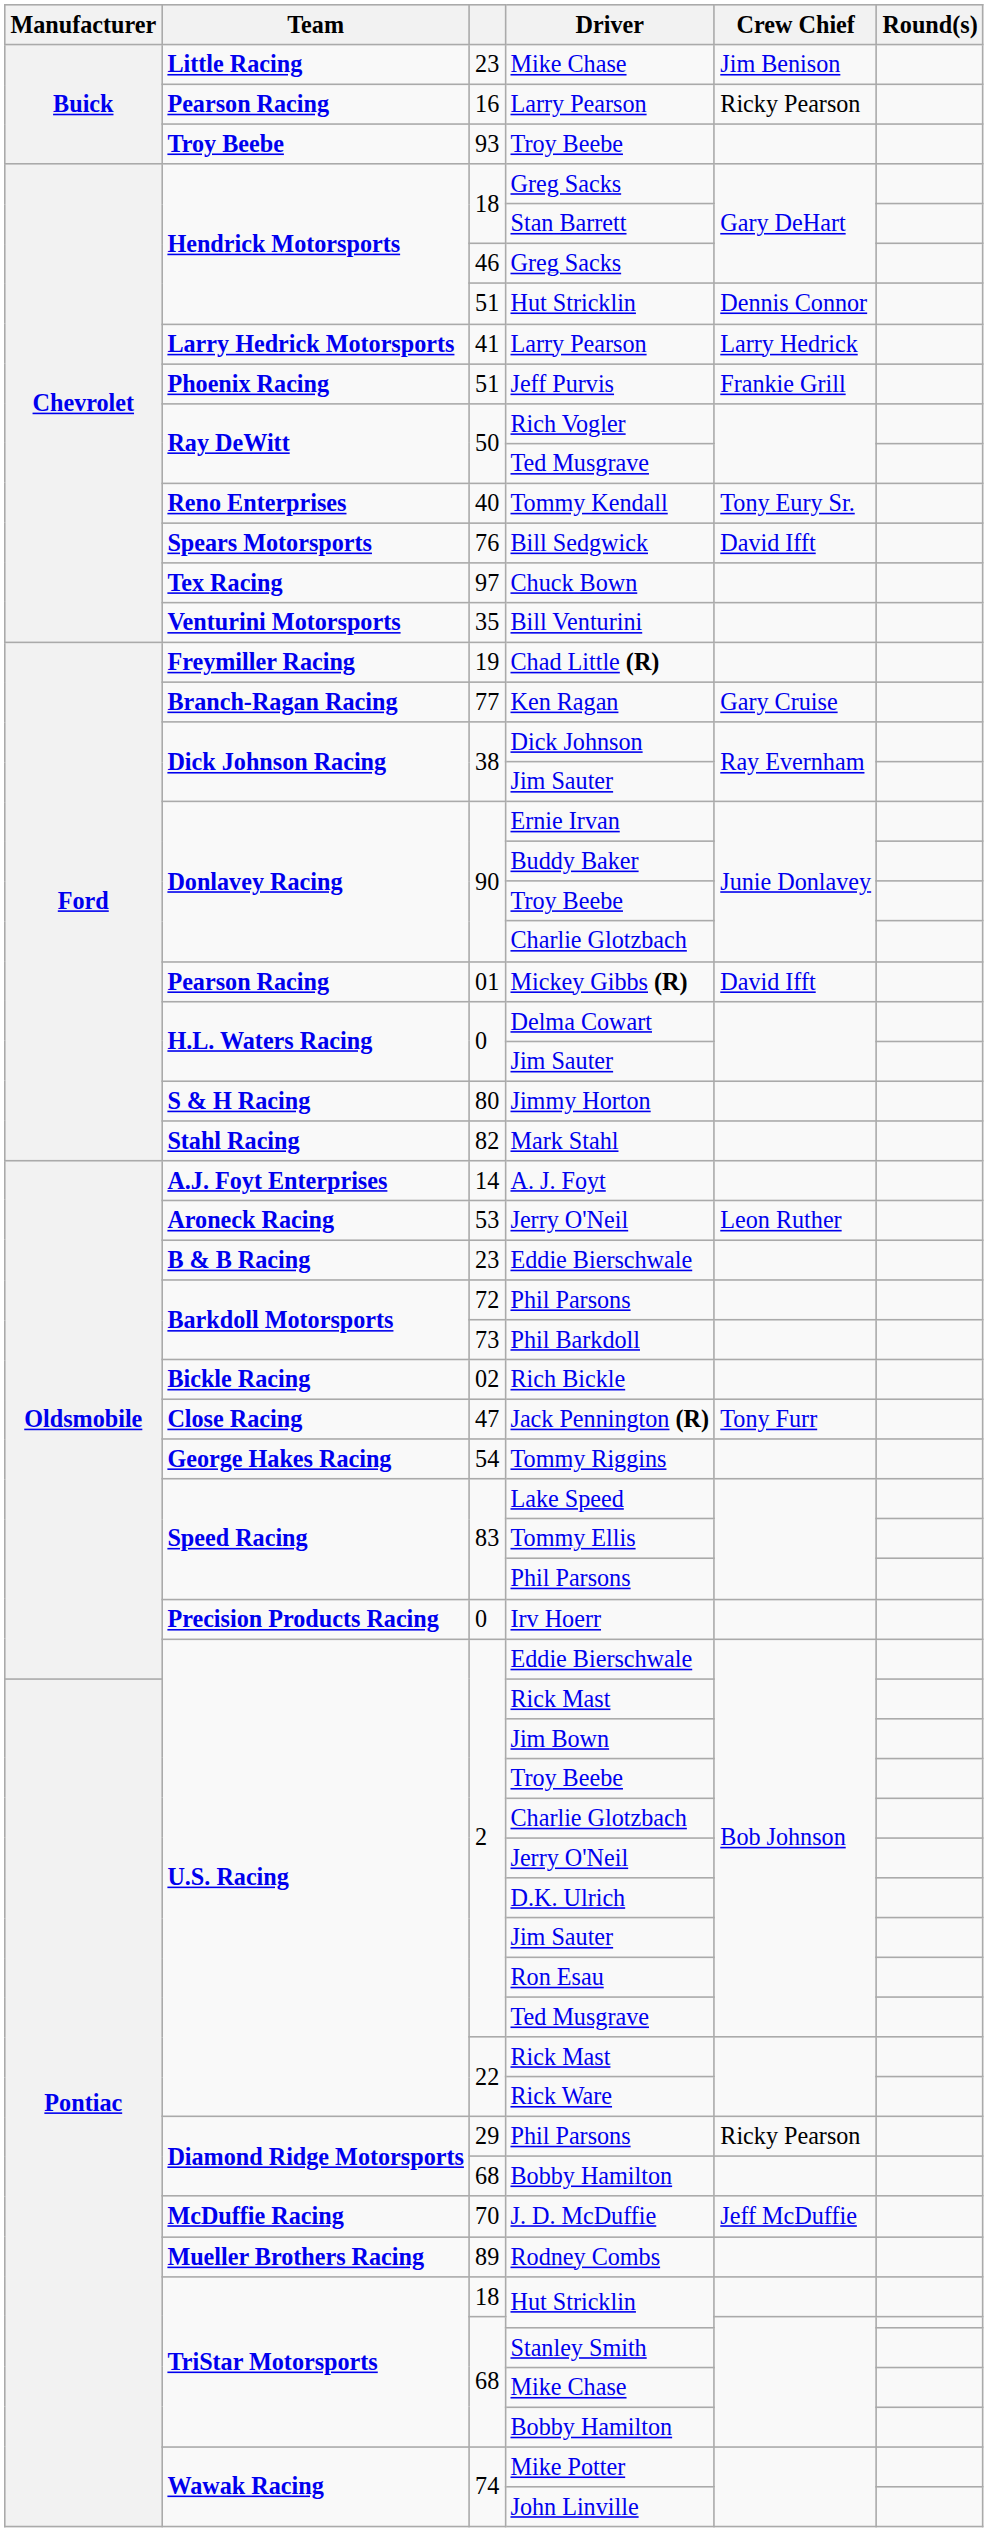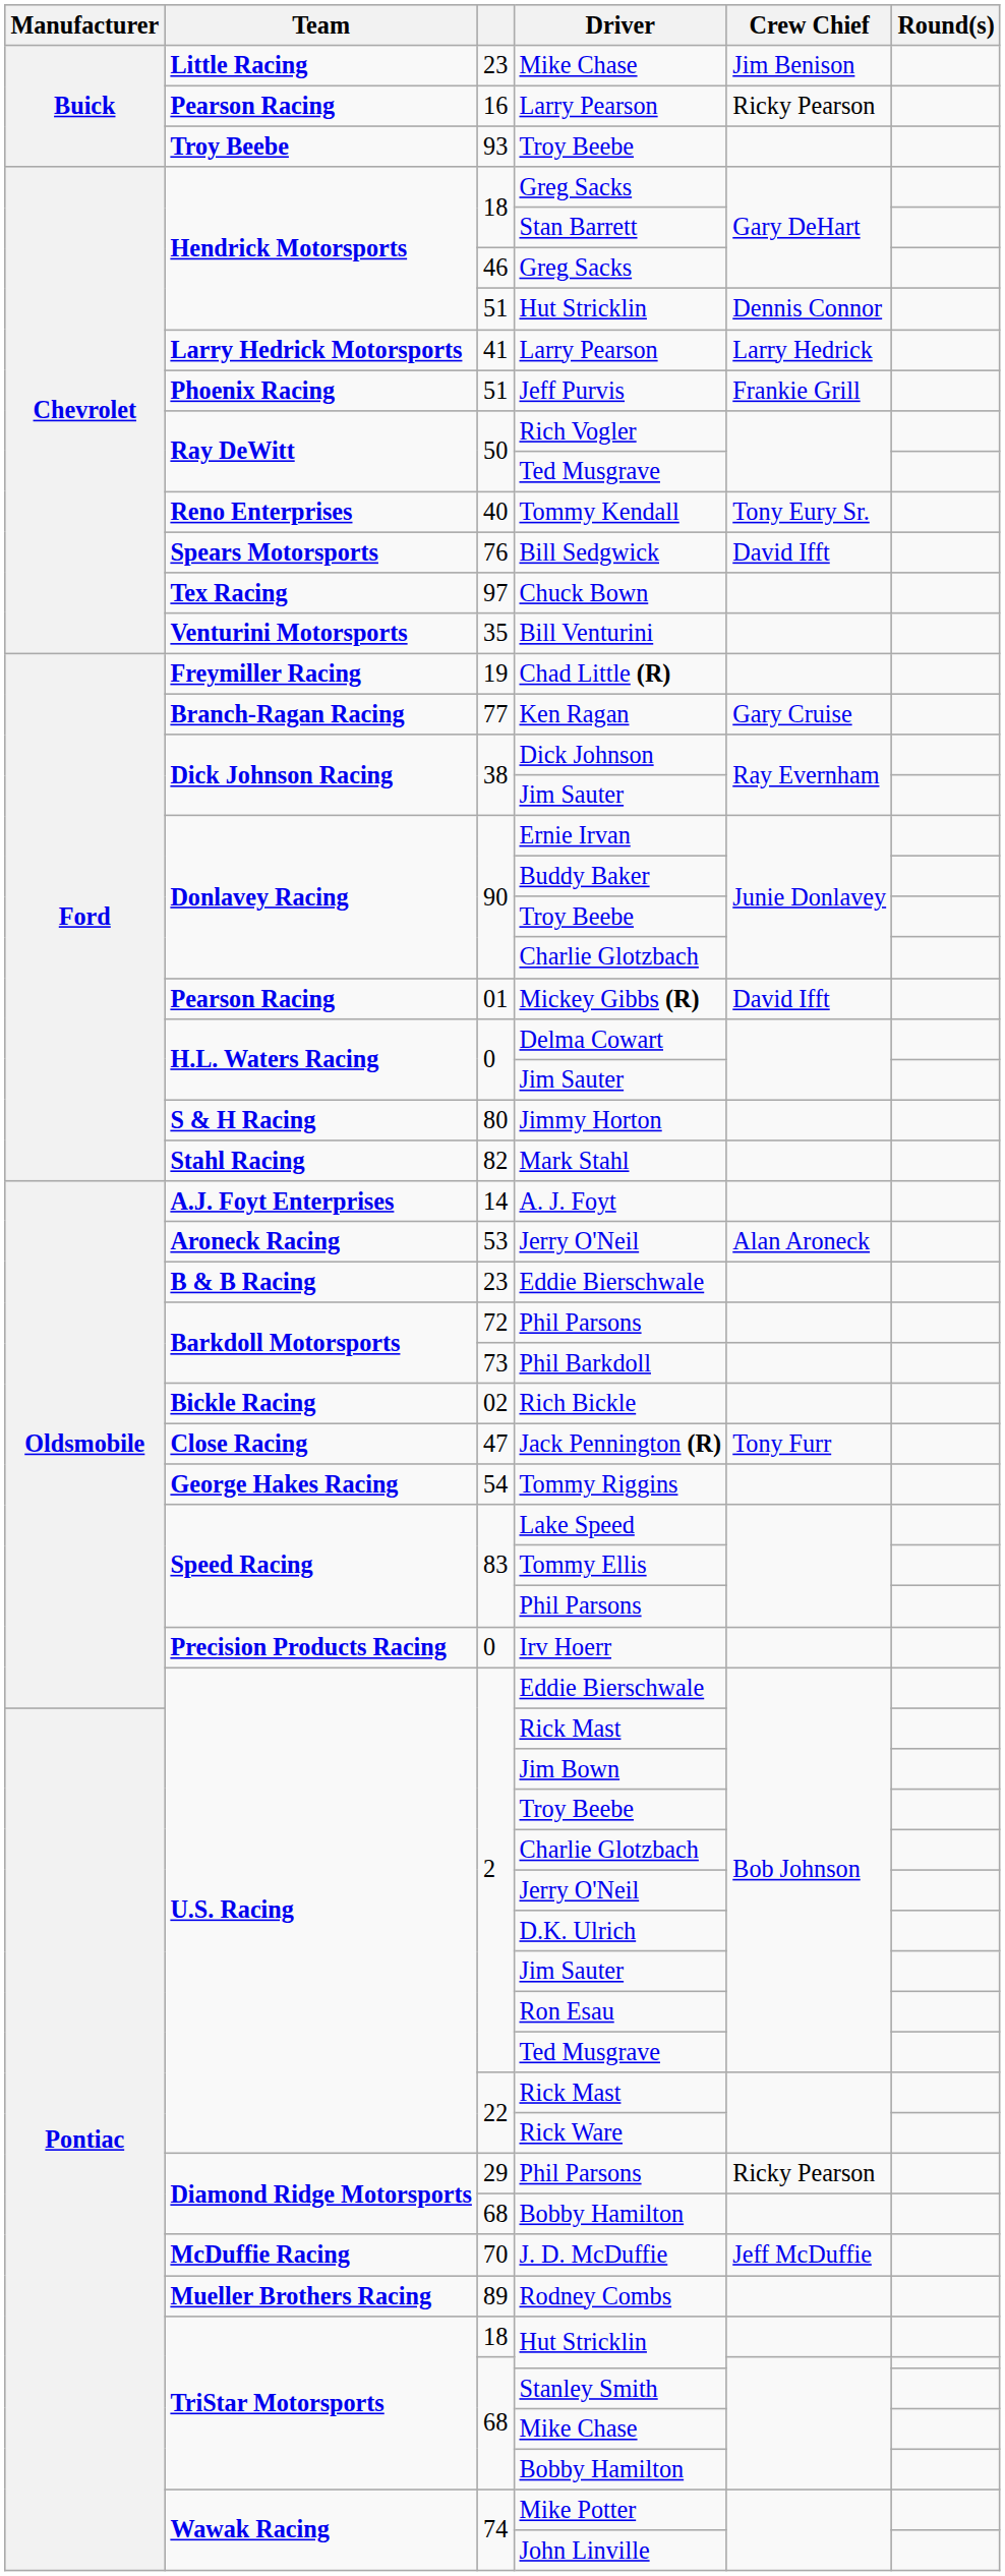53 / Jerry O'Neil | Crew Chief: Leon Ruther -> Alan Aroneck
